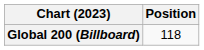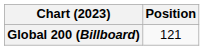Global 200 (Billboard) | Position: 118 -> 121
